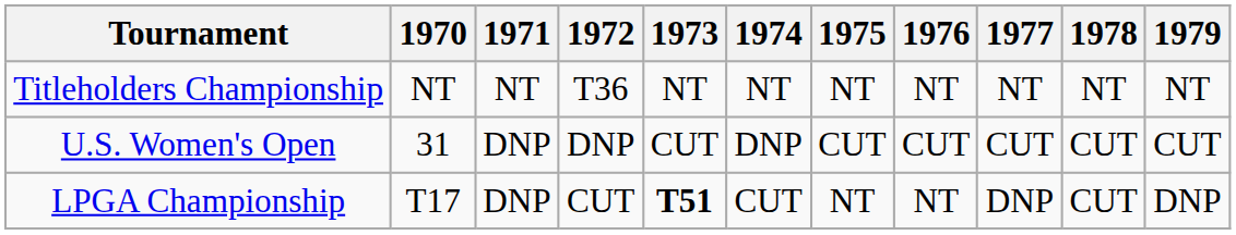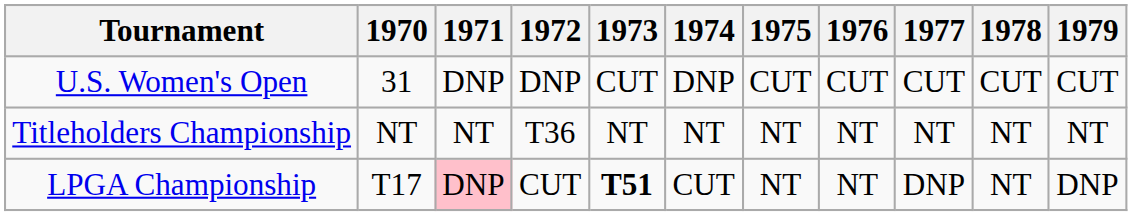rows swapped: Titleholders Championship <-> U.S. Women's Open
LPGA Championship | 1971: no background -> pink background
LPGA Championship | 1978: CUT -> NT
